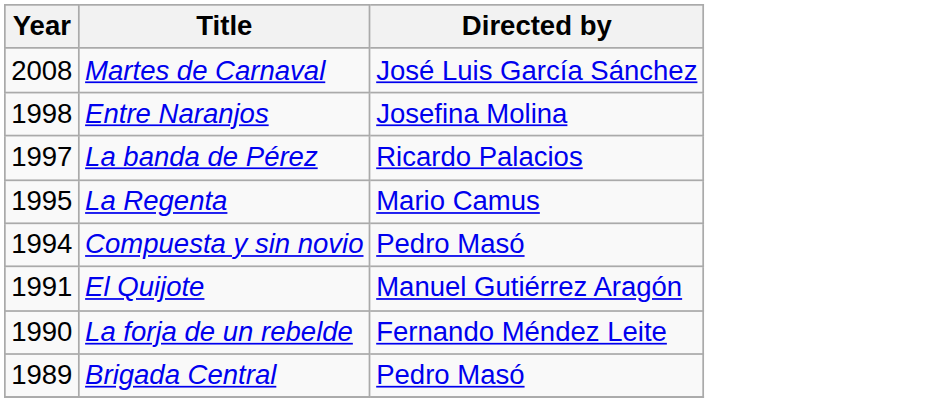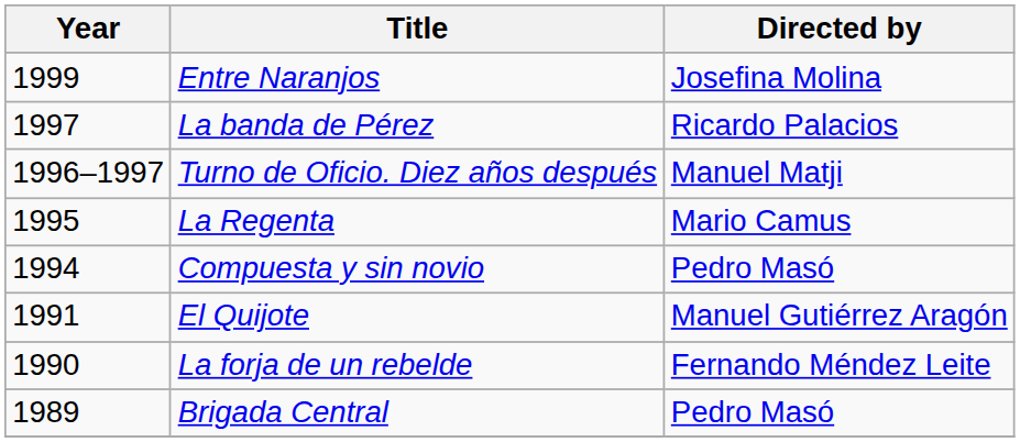- row: 2008 | Martes de Carnaval | José Luis García Sánchez
Entre Naranjos | Year: 1998 -> 1999
+ row: 1996–1997 | Turno de Oficio. Diez años después | Manuel Matji
